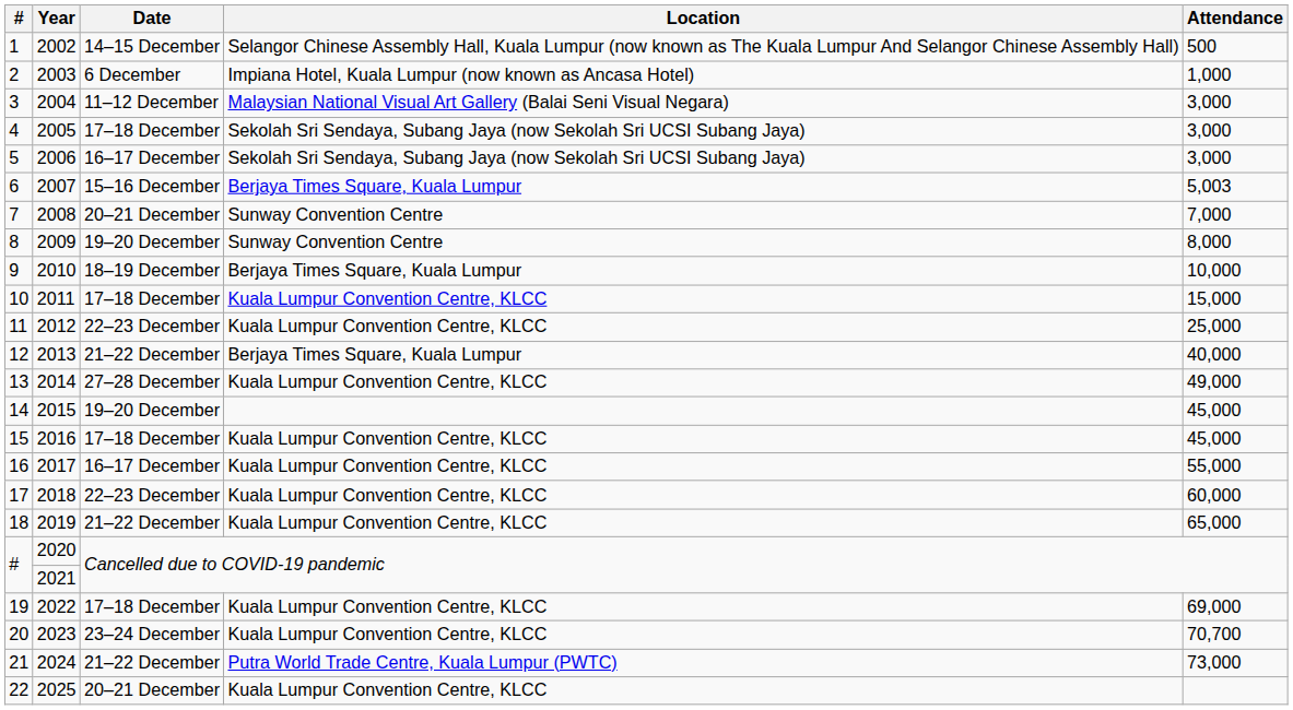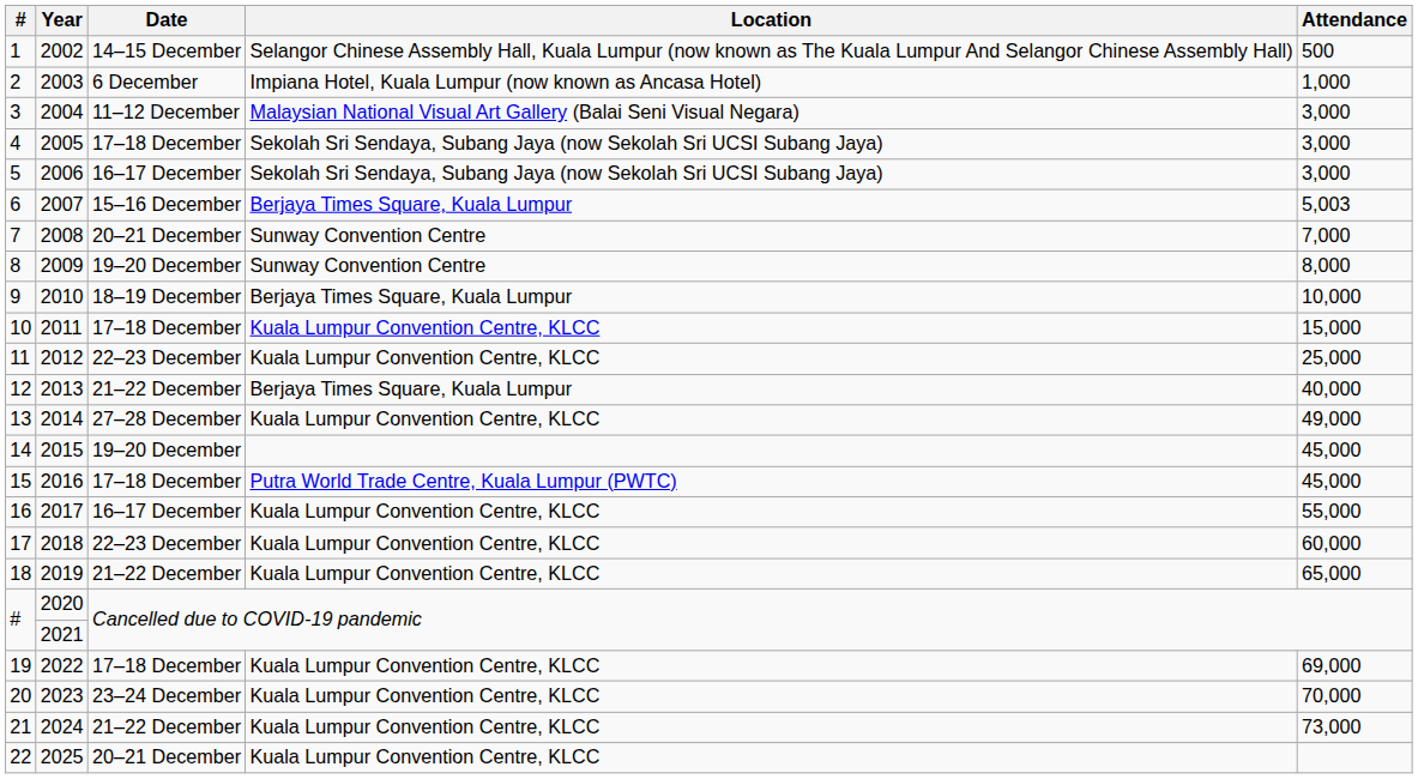2016 | Location: Kuala Lumpur Convention Centre, KLCC -> Putra World Trade Centre, Kuala Lumpur (PWTC)
2023 | Attendance: 70,700 -> 70,000
2024 | Location: Putra World Trade Centre, Kuala Lumpur (PWTC) -> Kuala Lumpur Convention Centre, KLCC
